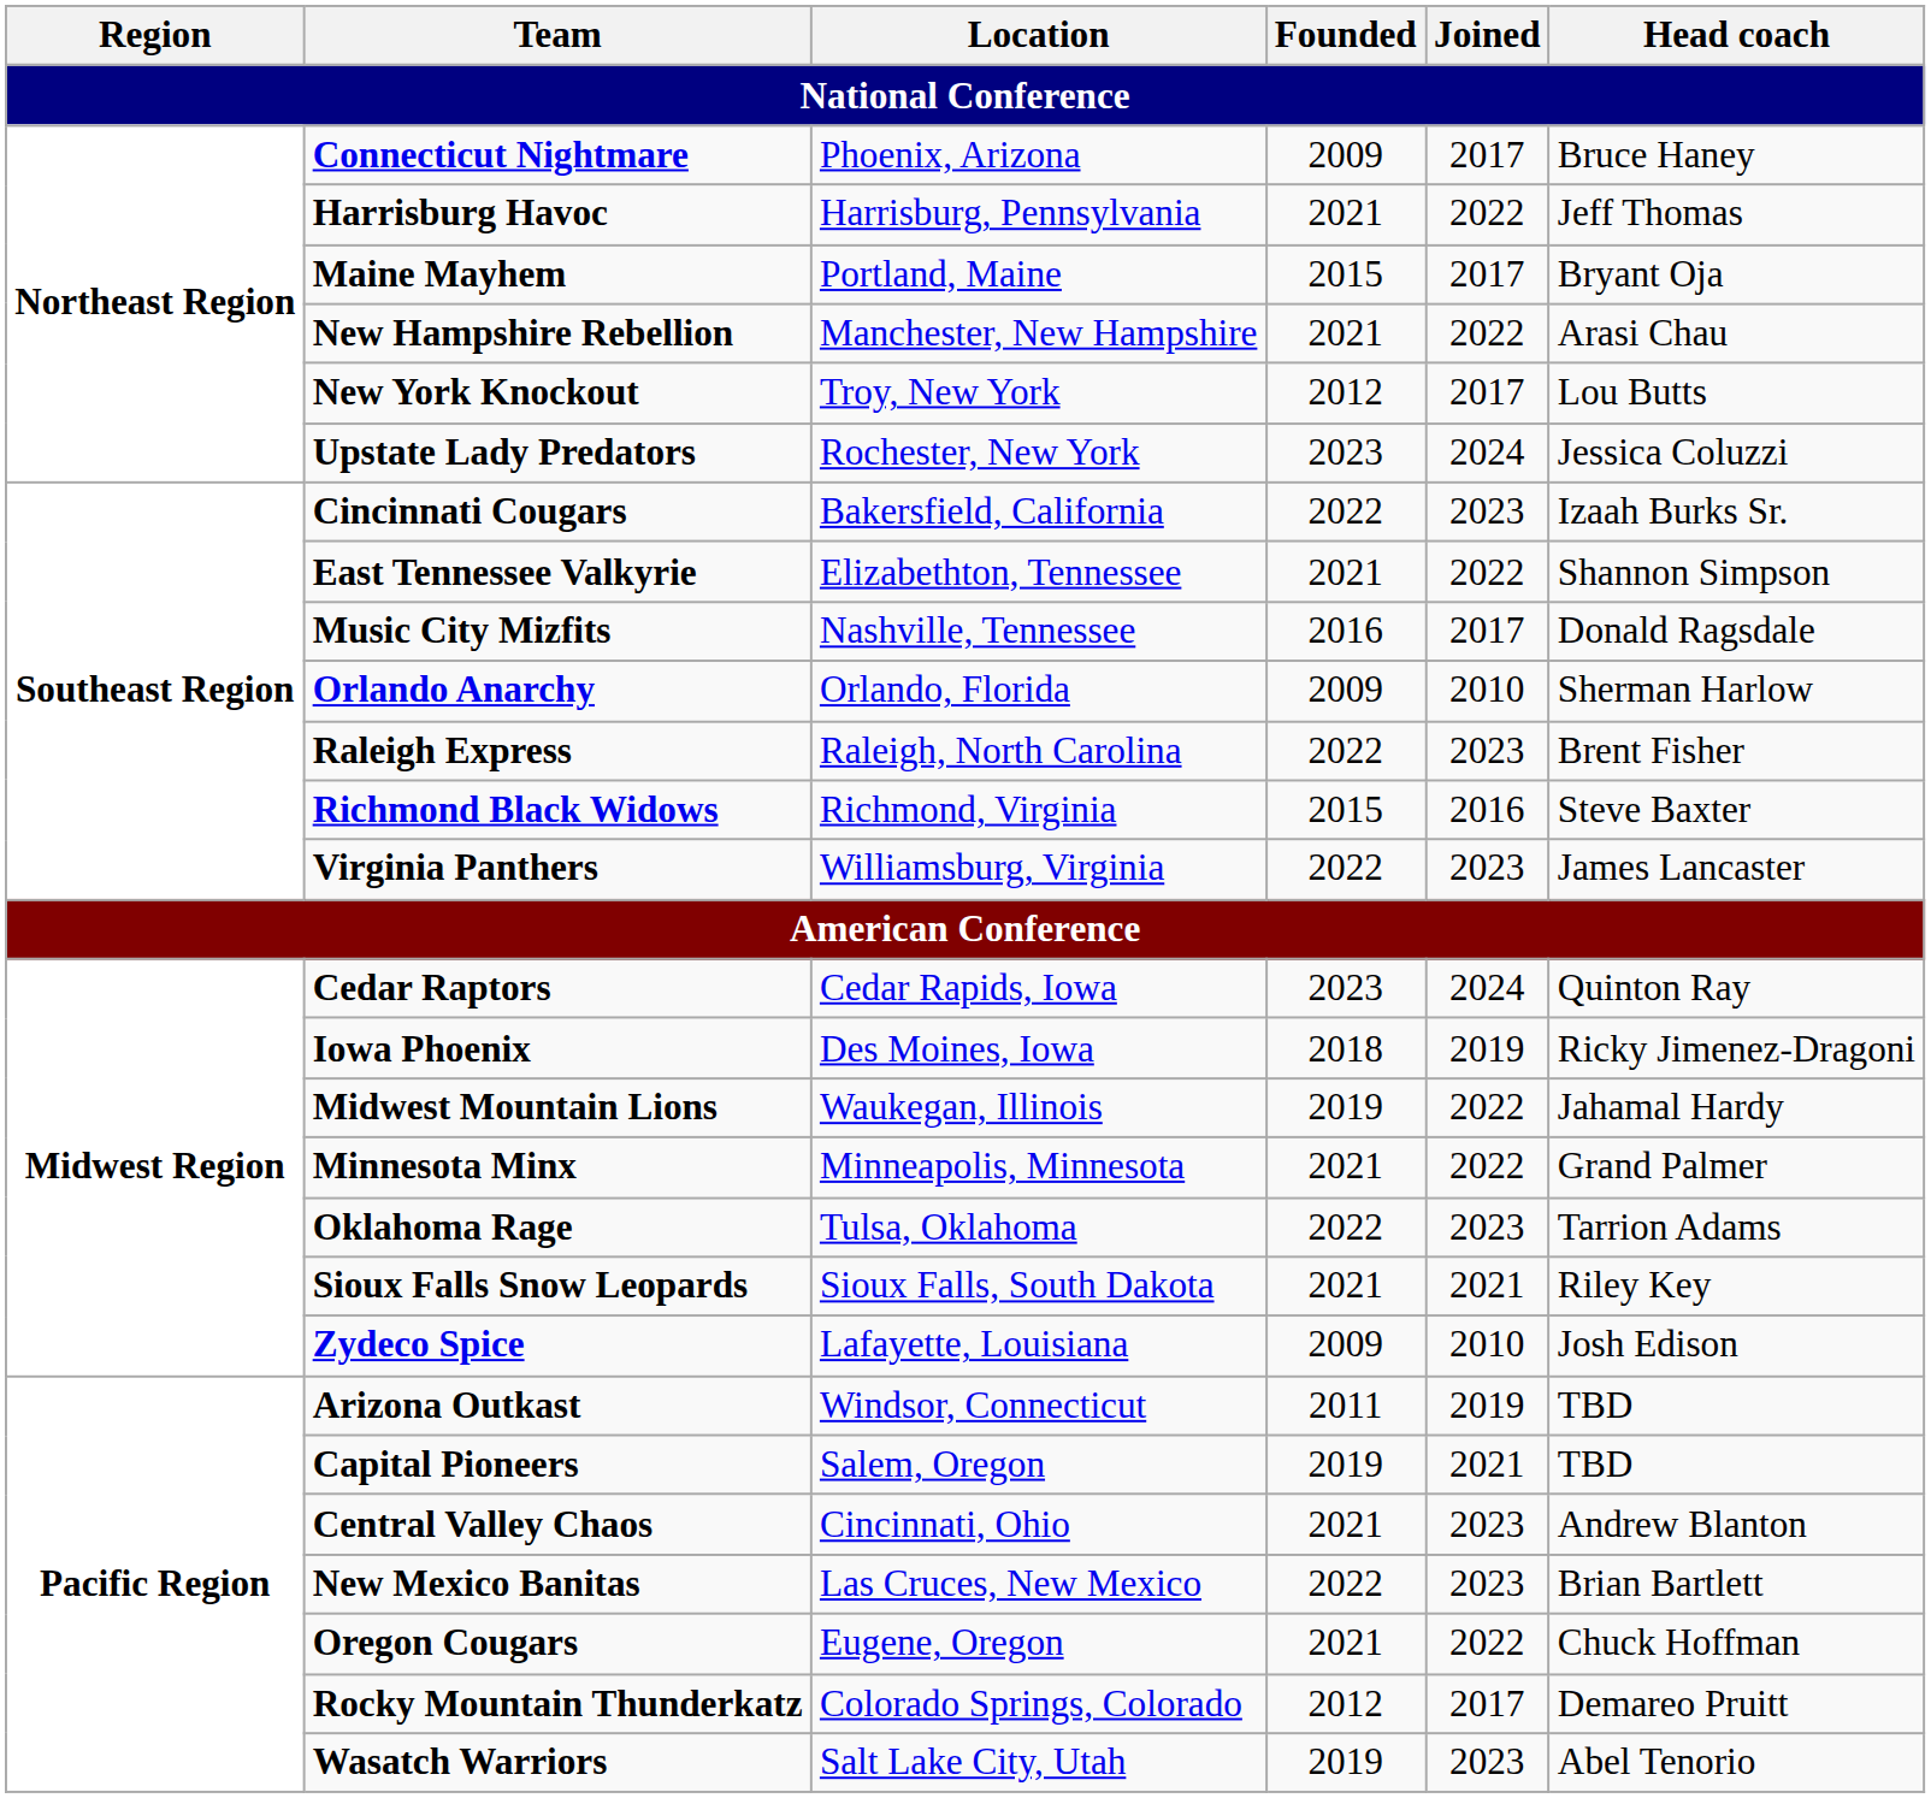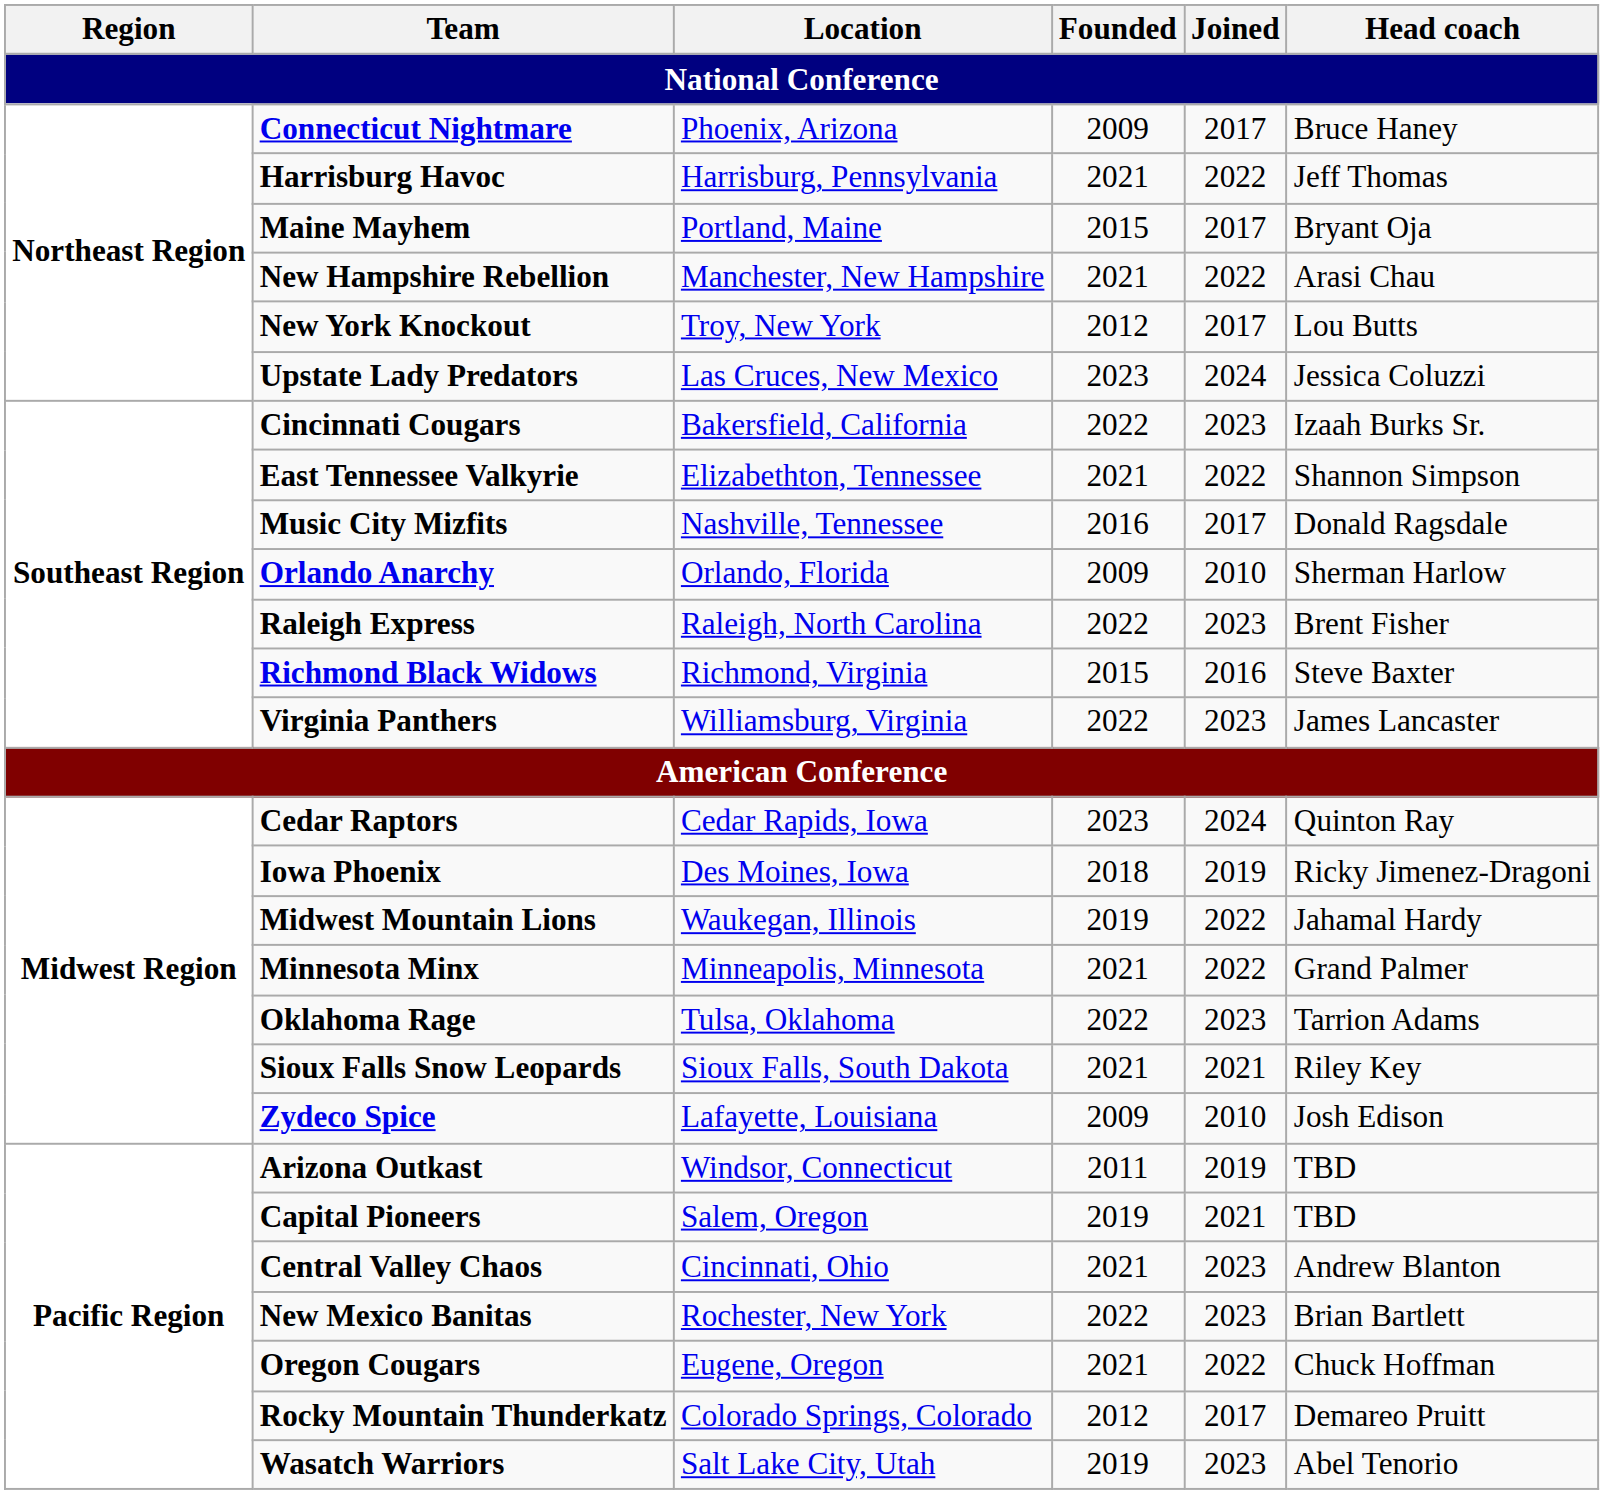Upstate Lady Predators | Location: Rochester, New York -> Las Cruces, New Mexico
New Mexico Banitas | Location: Las Cruces, New Mexico -> Rochester, New York
